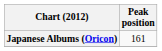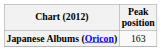Japanese Albums (Oricon) | Peak position: 161 -> 163
